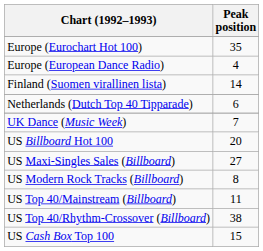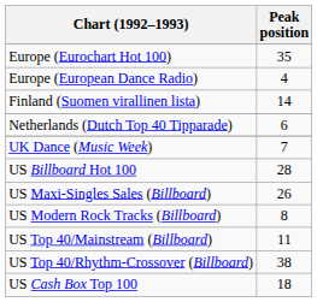US Billboard Hot 100 | Peak position: 20 -> 28
US Maxi-Singles Sales (Billboard) | Peak position: 27 -> 26
US Cash Box Top 100 | Peak position: 15 -> 18
